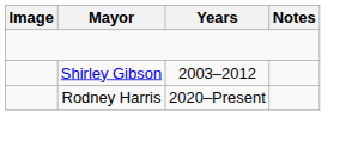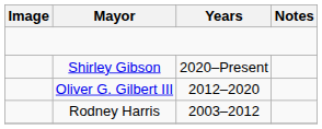Shirley Gibson | Years: 2003–2012 -> 2020–Present
+ row: Oliver G. Gilbert III | 2012–2020
Rodney Harris | Years: 2020–Present -> 2003–2012
